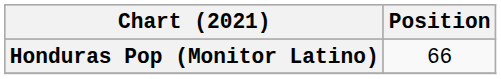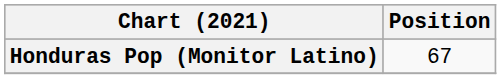Honduras Pop (Monitor Latino) | Position: 66 -> 67
